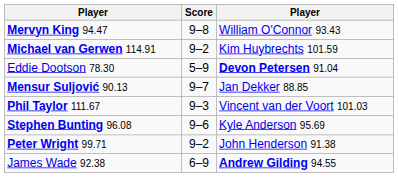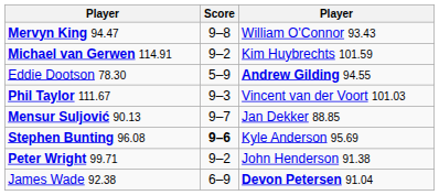Eddie Dootson 78.30 | column 3: Devon Petersen 91.04 -> Andrew Gilding 94.55
rows swapped: Phil Taylor 111.67 <-> Mensur Suljović 90.13
Stephen Bunting 96.08 | Score: normal -> bold
James Wade 92.38 | column 3: Andrew Gilding 94.55 -> Devon Petersen 91.04
